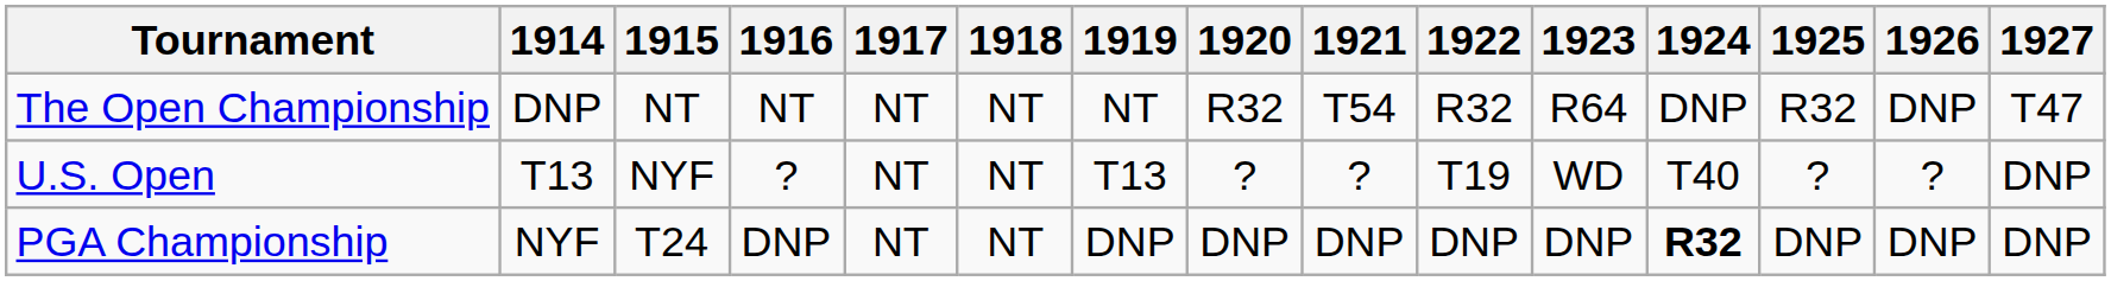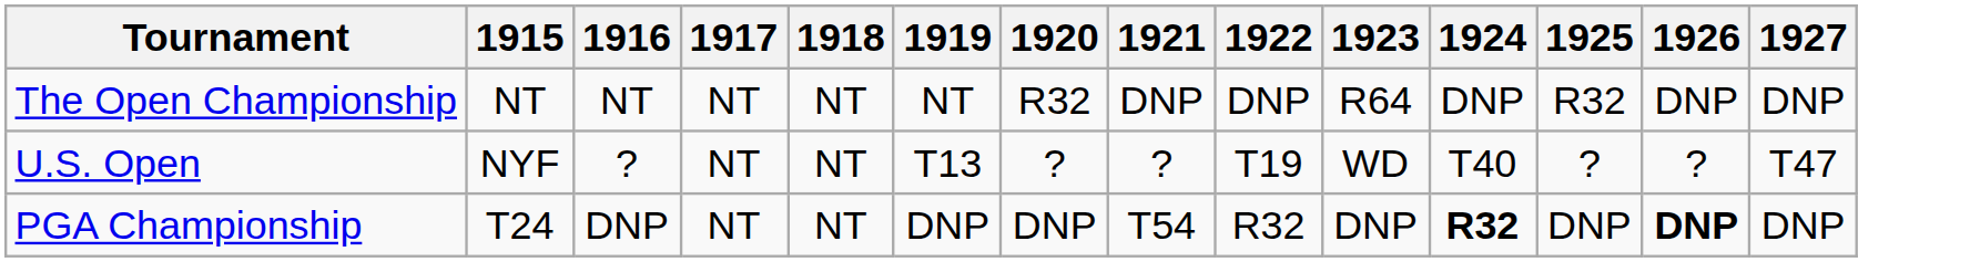- column: 1914 | DNP | T13 | NYF
The Open Championship | 1921: T54 -> DNP
The Open Championship | 1922: R32 -> DNP
The Open Championship | 1927: T47 -> DNP
U.S. Open | 1927: DNP -> T47
PGA Championship | 1921: DNP -> T54
PGA Championship | 1922: DNP -> R32
PGA Championship | 1926: normal -> bold
